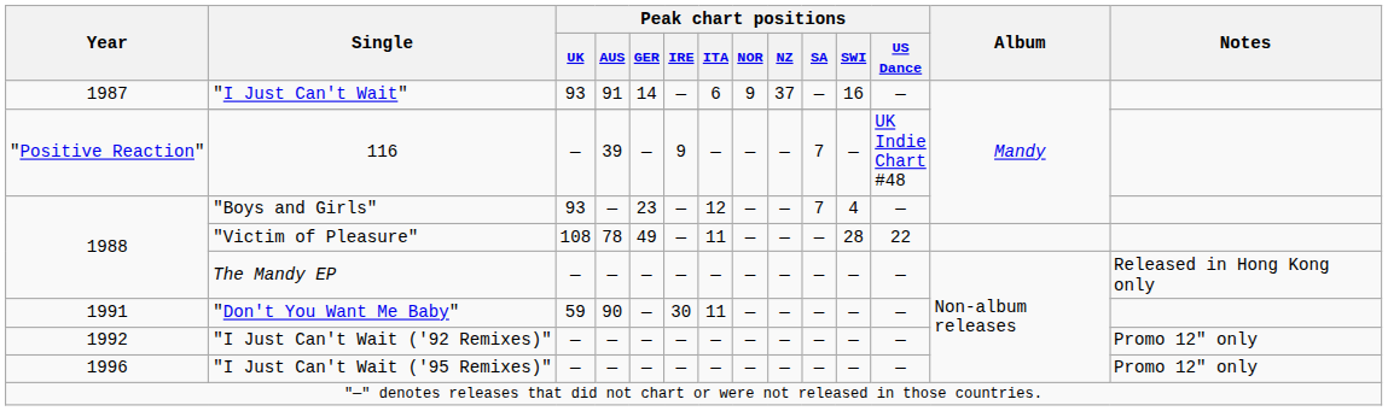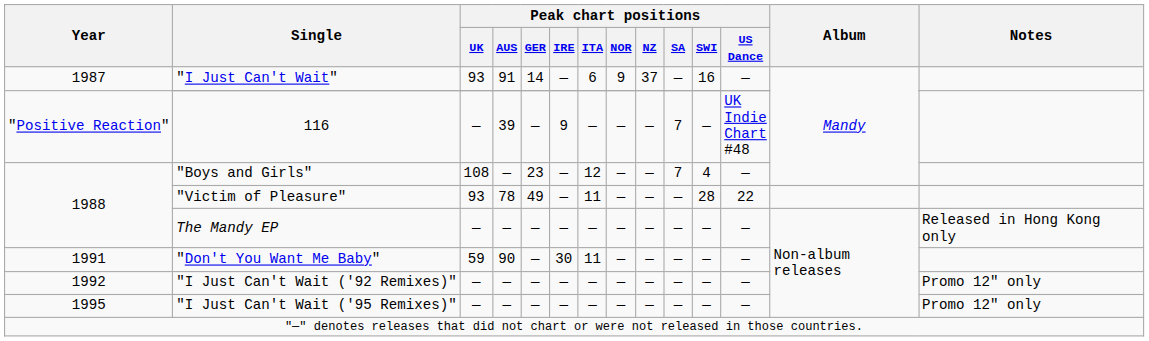"Boys and Girls" | Peak chart positions / UK: 93 -> 108
"Victim of Pleasure" | Peak chart positions / UK: 108 -> 93
"I Just Can't Wait ('95 Remixes)" | Year: 1996 -> 1995
